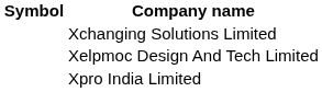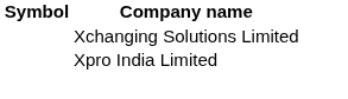- row: Xelpmoc Design And Tech Limited
